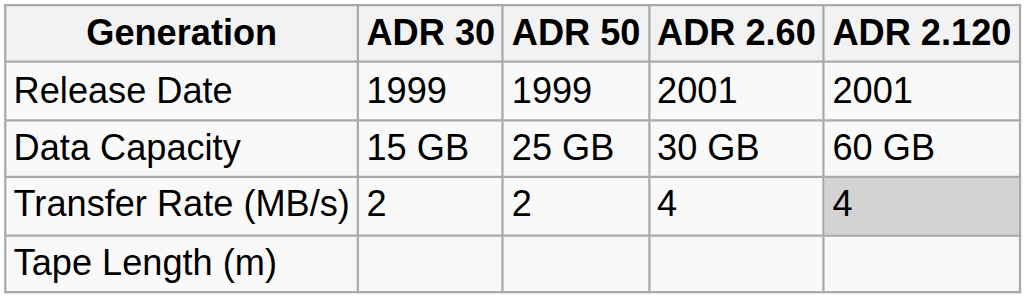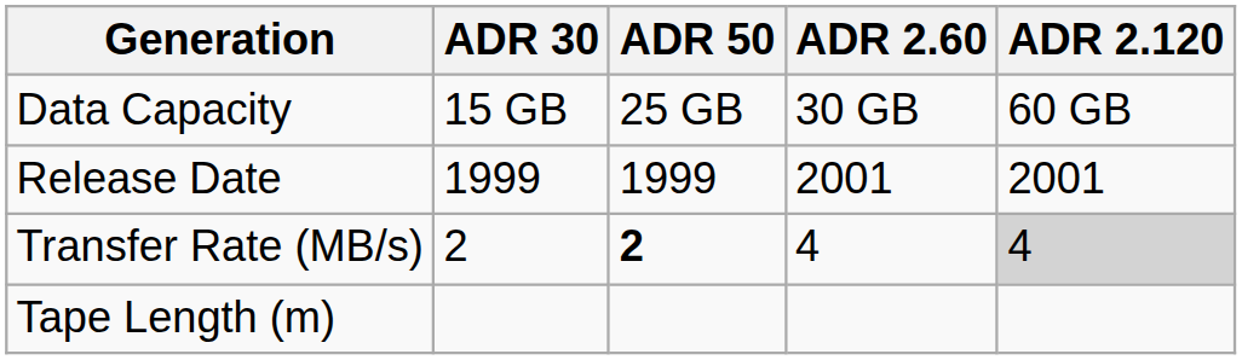rows swapped: Release Date <-> Data Capacity
Transfer Rate (MB/s) | ADR 50: normal -> bold
